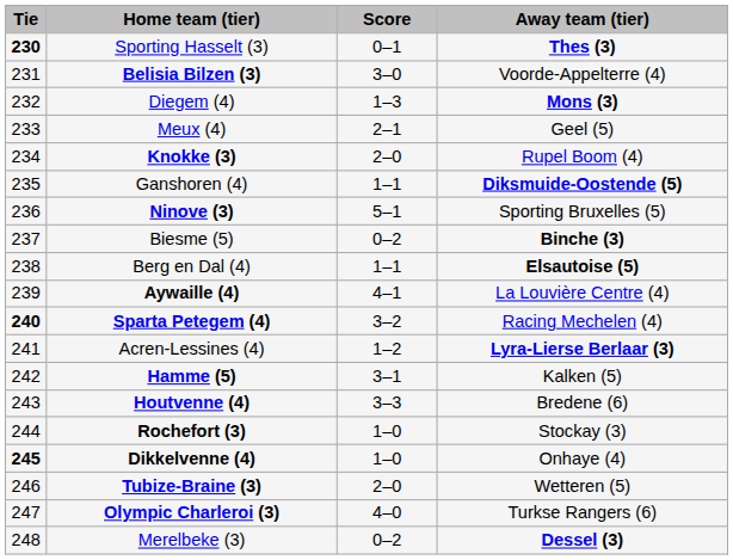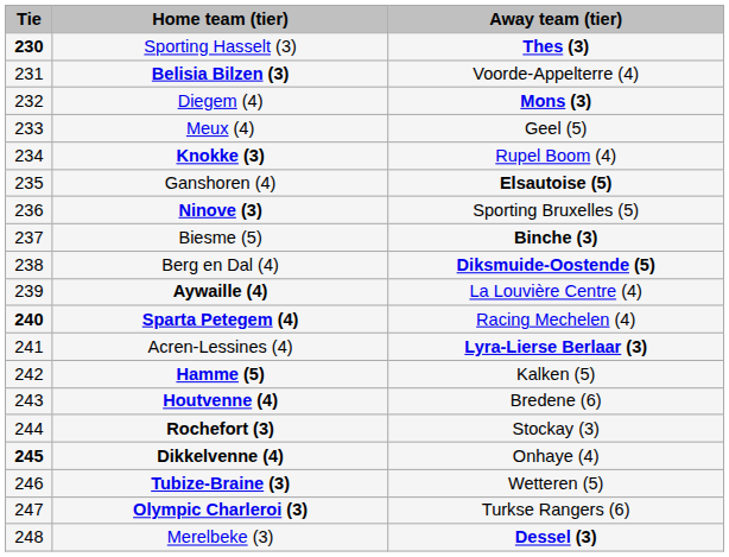- column: Score | 0–1 | 3–0 | 1–3 | 2–1 | 2–0 | 1–1 | 5–1 | 0–2 | 1–1 | 4–1 | 3–2 | 1–2 | 3–1 | 3–3 | 1–0 | 1–0 | 2–0 | 4–0 | 0–2
Ganshoren (4) | Away team (tier): Diksmuide-Oostende (5) -> Elsautoise (5)
Berg en Dal (4) | Away team (tier): Elsautoise (5) -> Diksmuide-Oostende (5)
